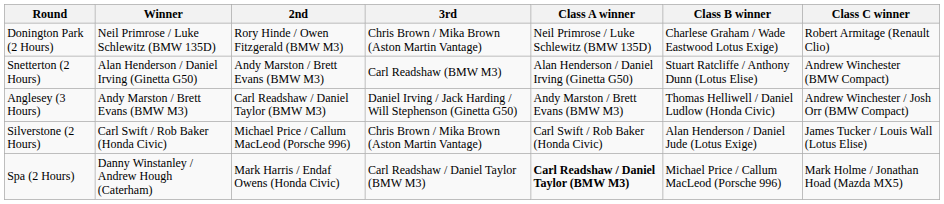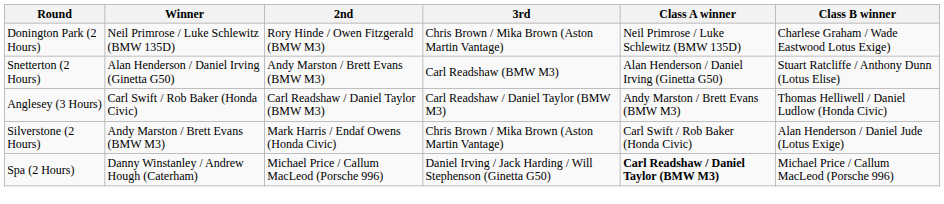- column: Class C winner | Robert Armitage (Renault Clio) | Andrew Winchester (BMW Compact) | Andrew Winchester / Josh Orr (BMW Compact) | James Tucker / Louis Wall (Lotus Elise) | Mark Holme / Jonathan Hoad (Mazda MX5)
Anglesey (3 Hours) | Winner: Andy Marston / Brett Evans (BMW M3) -> Carl Swift / Rob Baker (Honda Civic)
Anglesey (3 Hours) | 3rd: Daniel Irving / Jack Harding / Will Stephenson (Ginetta G50) -> Carl Readshaw / Daniel Taylor (BMW M3)
Silverstone (2 Hours) | Winner: Carl Swift / Rob Baker (Honda Civic) -> Andy Marston / Brett Evans (BMW M3)
Silverstone (2 Hours) | 2nd: Michael Price / Callum MacLeod (Porsche 996) -> Mark Harris / Endaf Owens (Honda Civic)
Spa (2 Hours) | 2nd: Mark Harris / Endaf Owens (Honda Civic) -> Michael Price / Callum MacLeod (Porsche 996)
Spa (2 Hours) | 3rd: Carl Readshaw / Daniel Taylor (BMW M3) -> Daniel Irving / Jack Harding / Will Stephenson (Ginetta G50)
